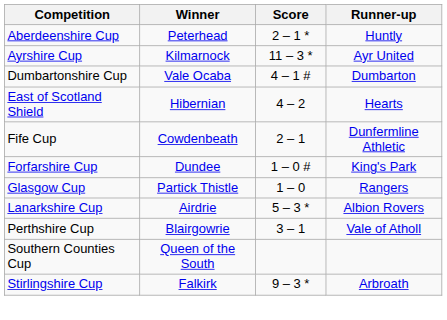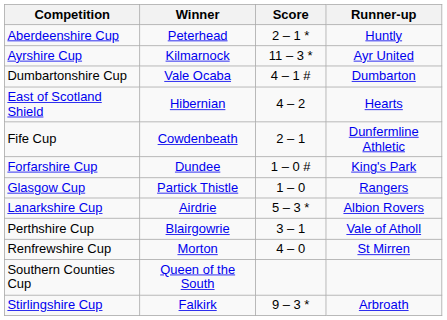+ row: Renfrewshire Cup | Morton | 4 – 0 | St Mirren
